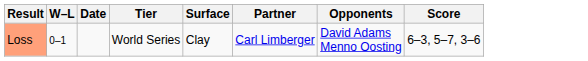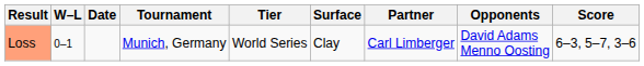+ column: Tournament | Munich, Germany
